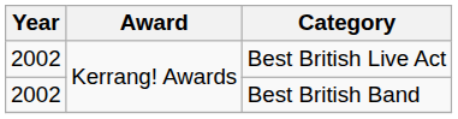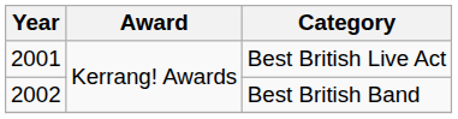Best British Live Act | Year: 2002 -> 2001
